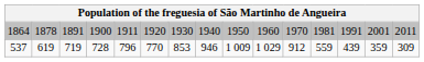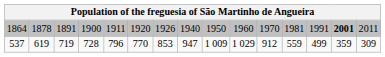1864 | column 7: 1930 -> 1926
1864 | column 14: normal -> bold
537 | column 8: 946 -> 947
537 | column 13: 439 -> 499
